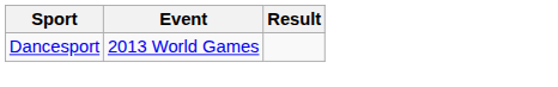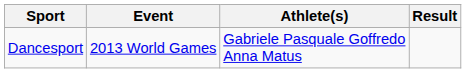+ column: Athlete(s) | Gabriele Pasquale Goffredo Anna Matus
